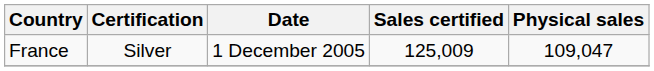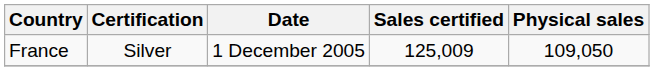France | Physical sales: 109,047 -> 109,050
